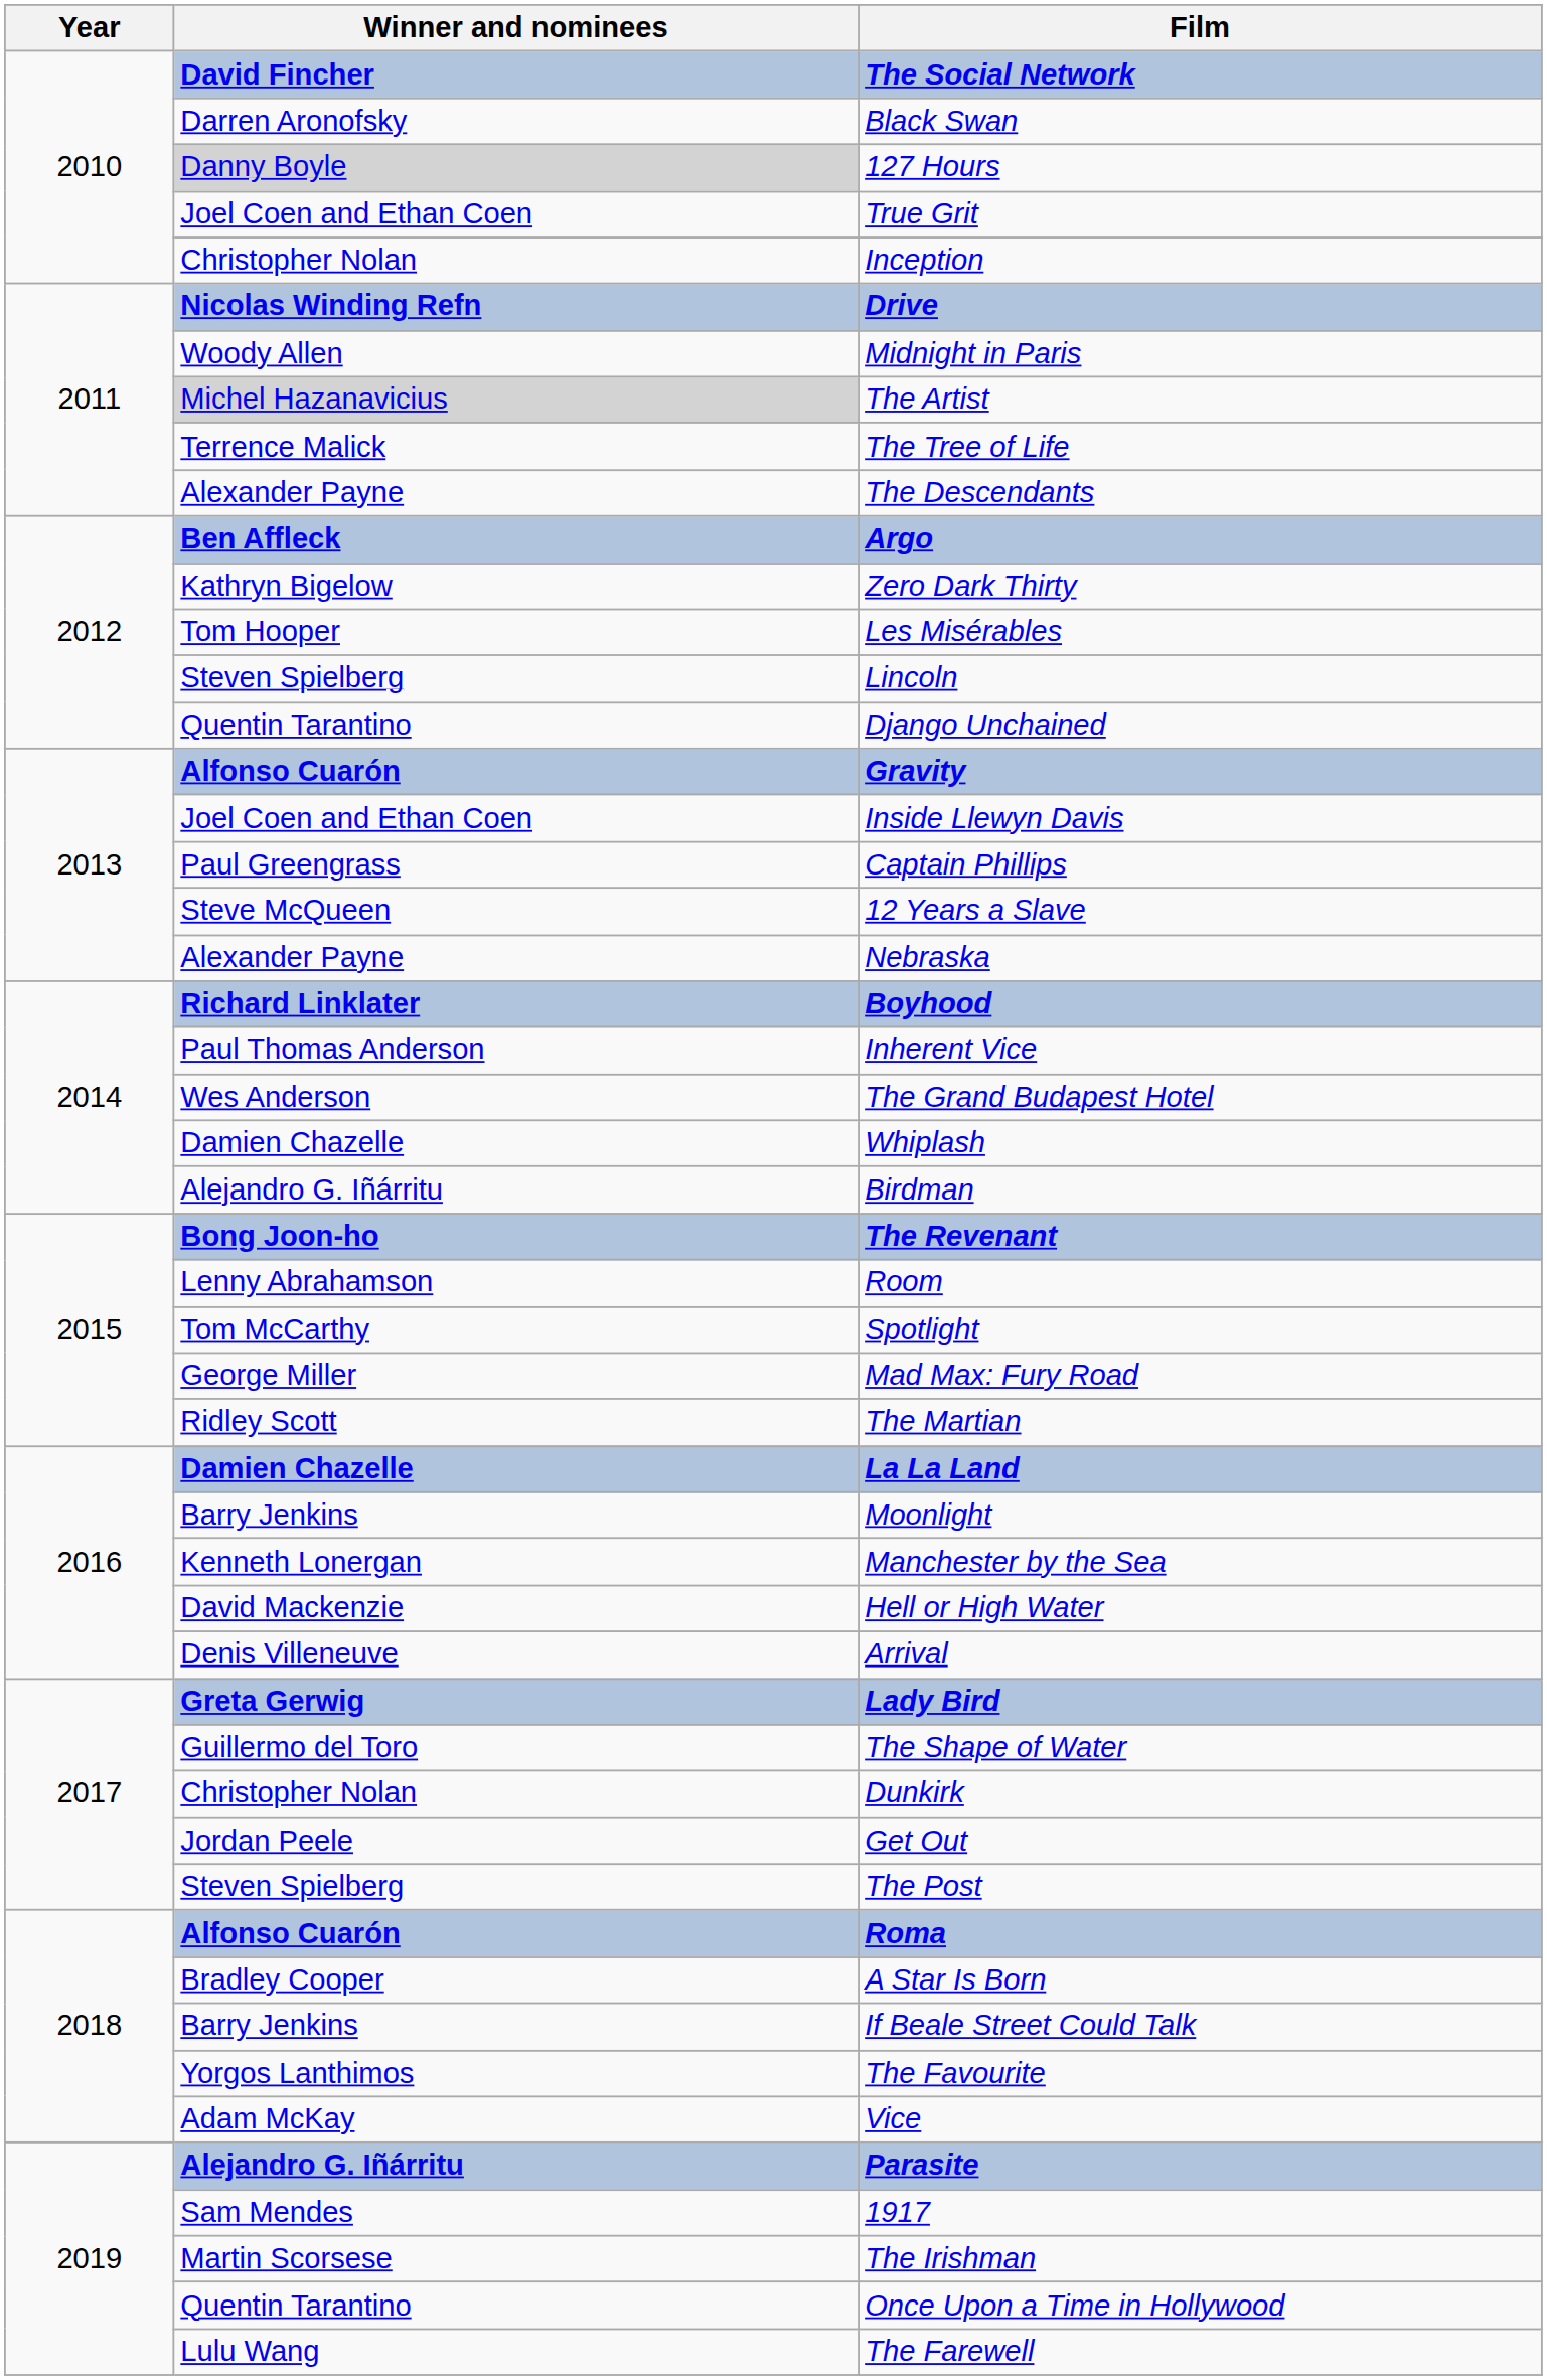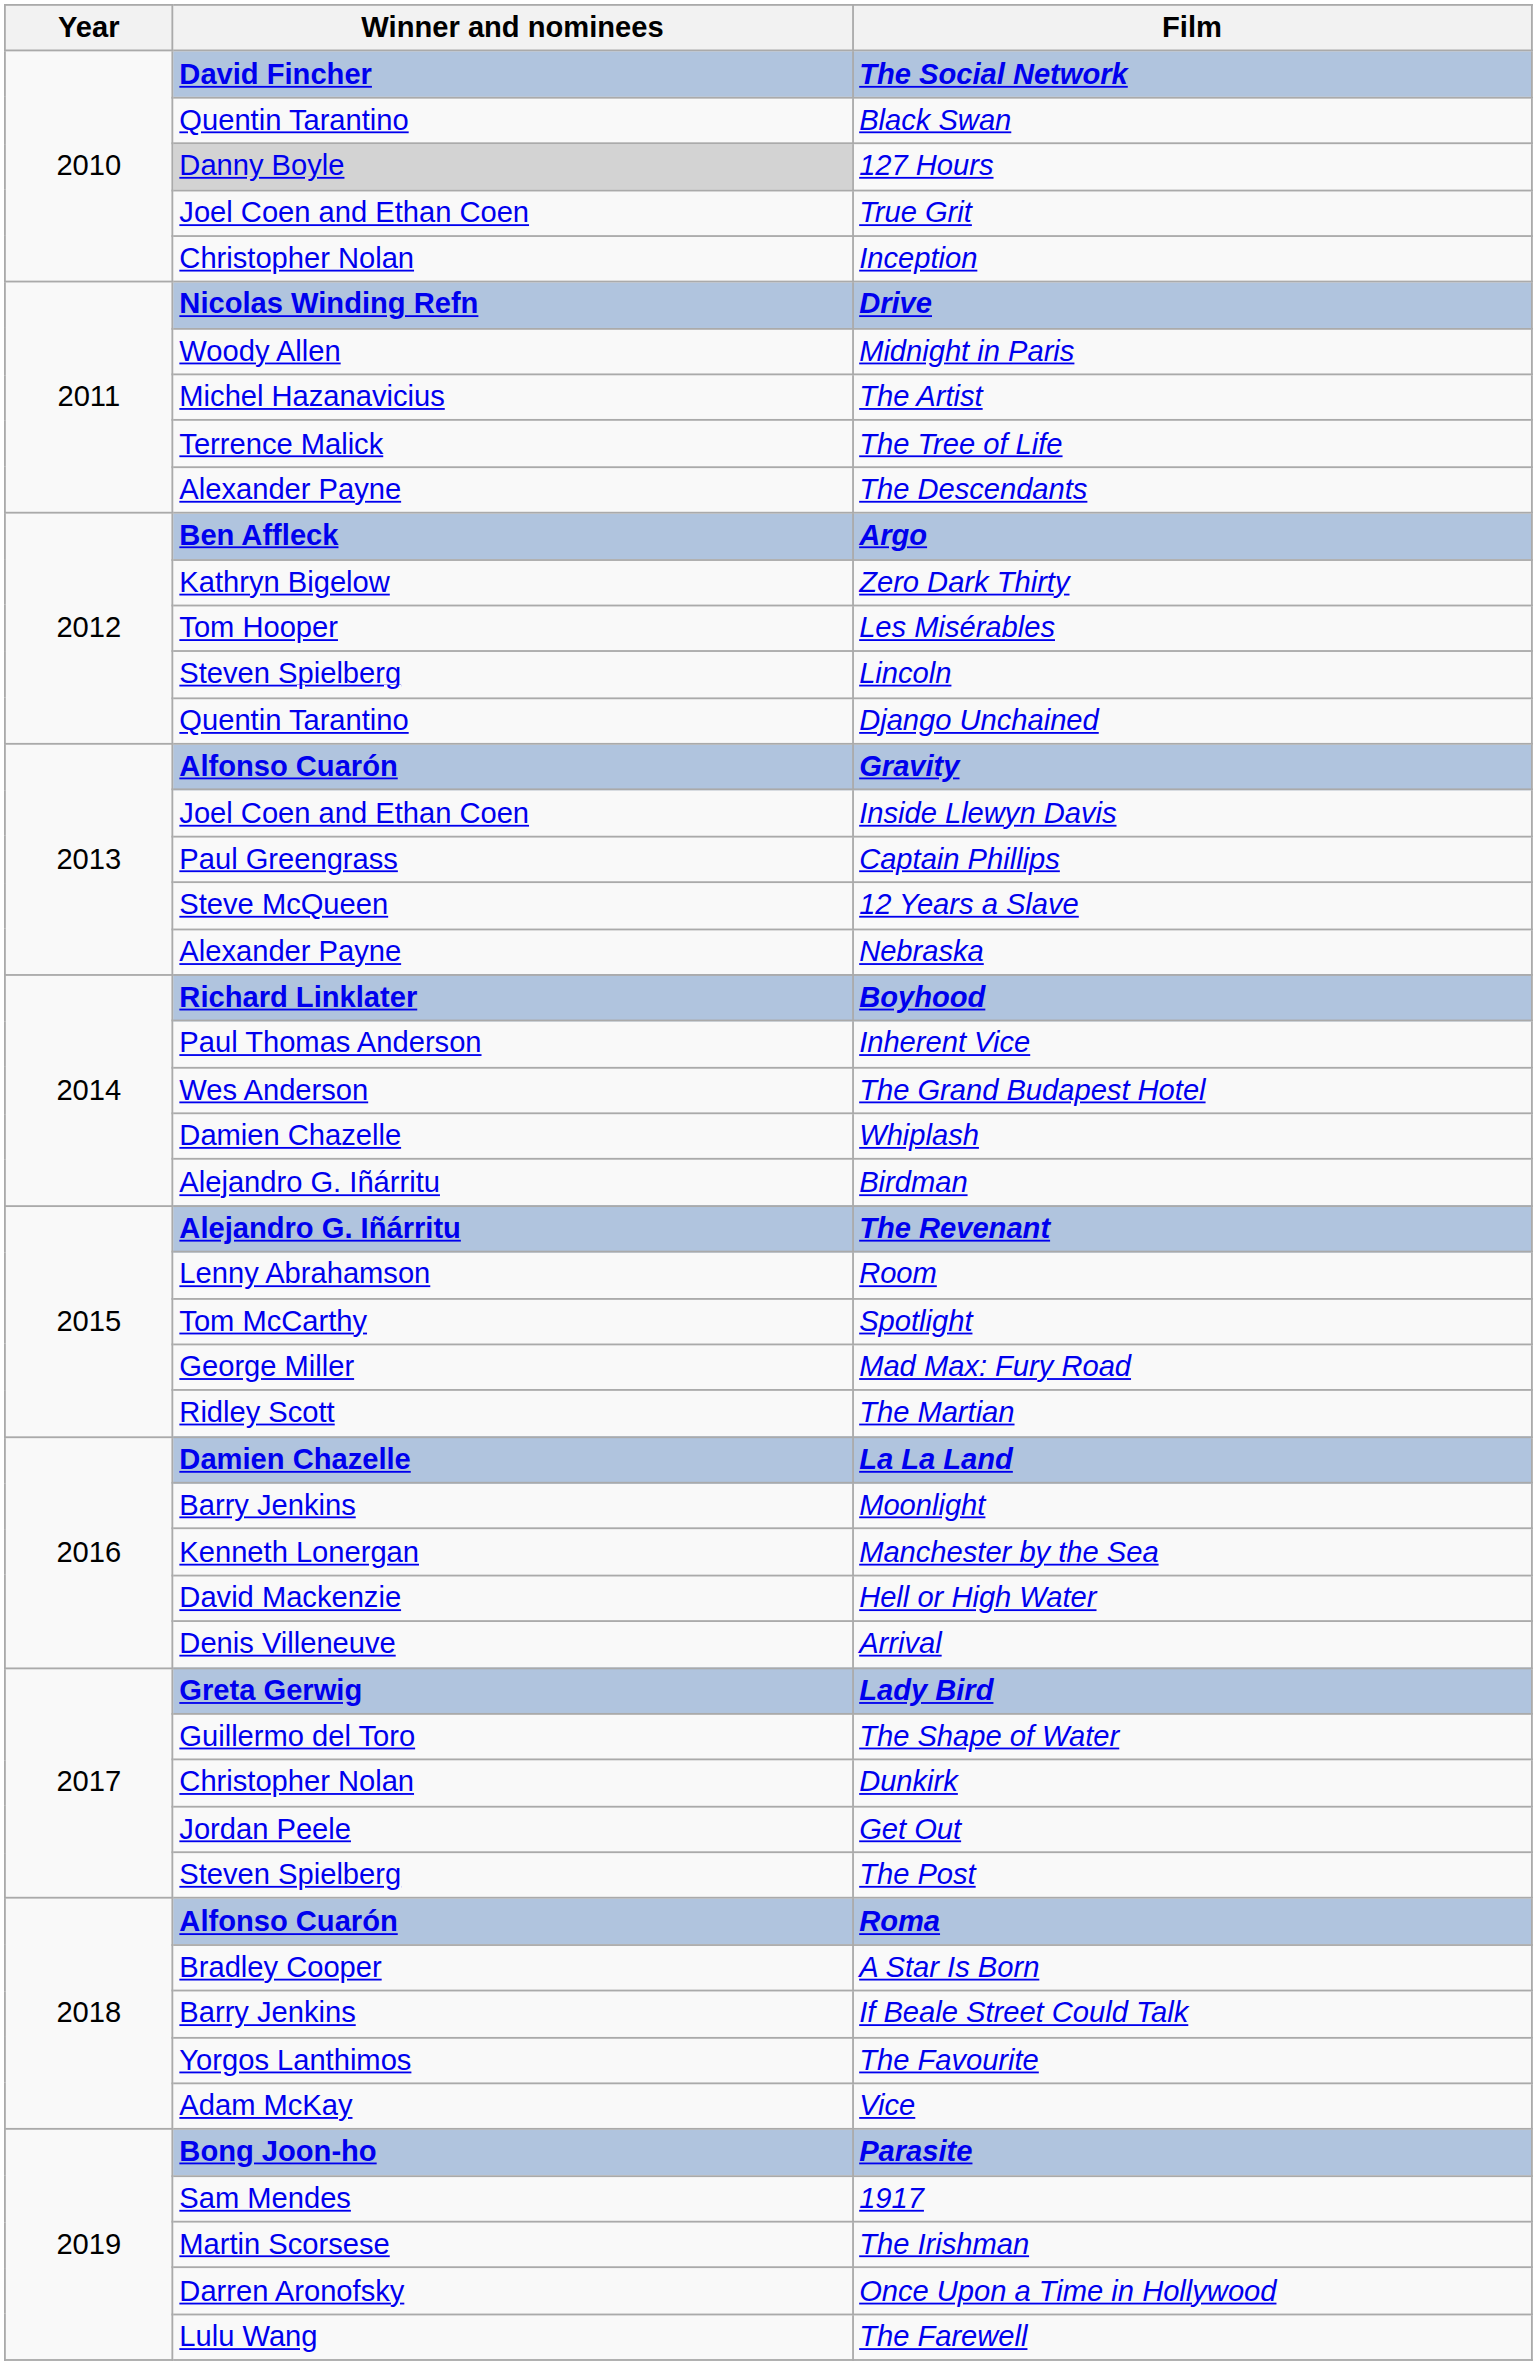Black Swan | Winner and nominees: Darren Aronofsky -> Quentin Tarantino
The Artist | Winner and nominees: lightgrey background -> no background
The Revenant | Winner and nominees: Bong Joon-ho -> Alejandro G. Iñárritu
Parasite | Winner and nominees: Alejandro G. Iñárritu -> Bong Joon-ho
Once Upon a Time in Hollywood | Winner and nominees: Quentin Tarantino -> Darren Aronofsky
